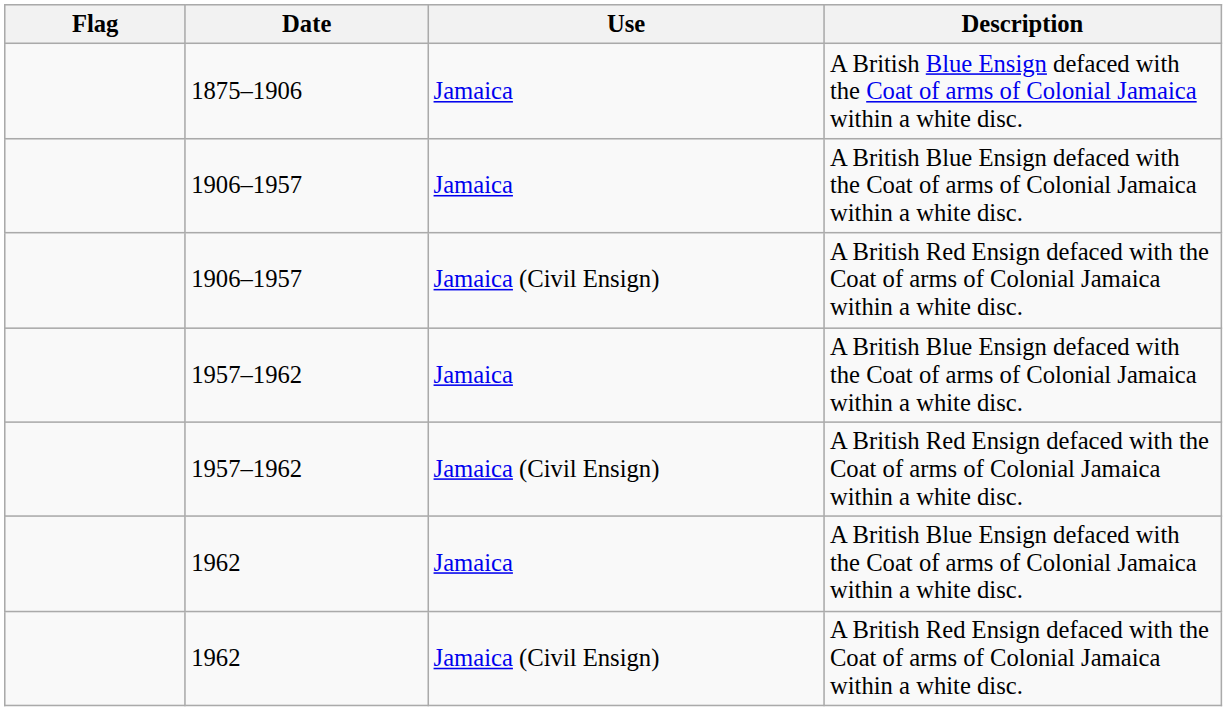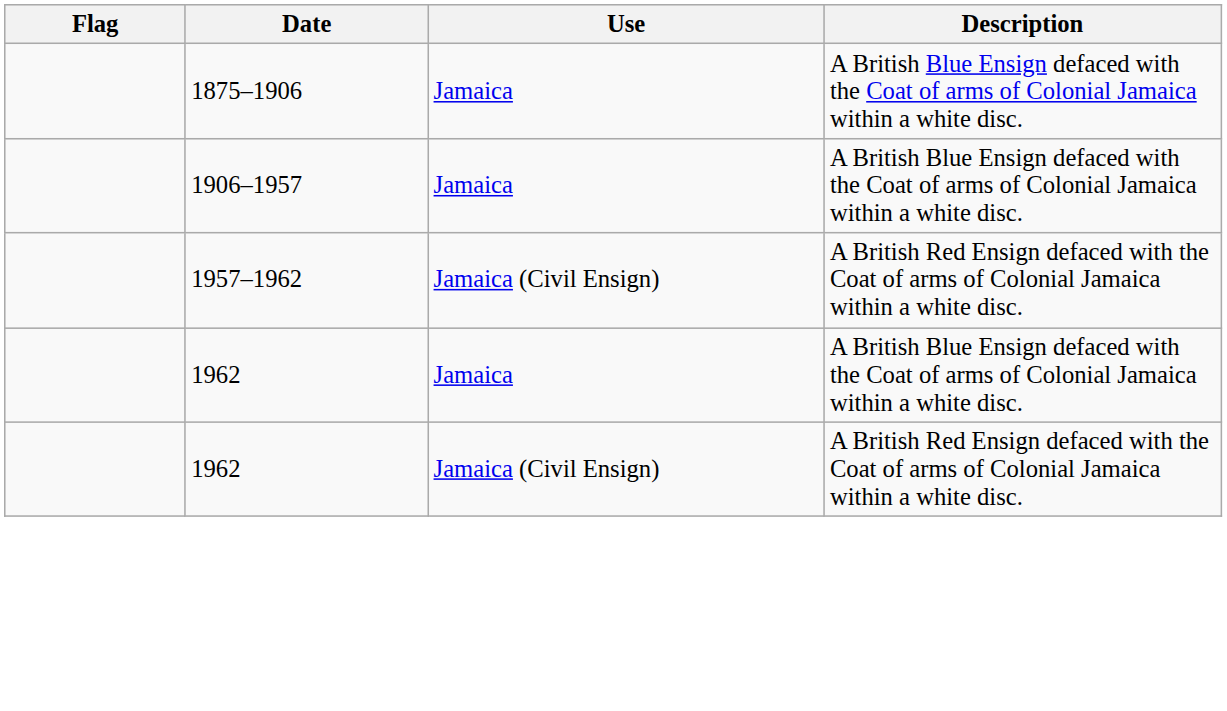- row: 1906–1957 | Jamaica (Civil Ensign) | A British Red Ensign defaced with the Coat of arms of Colonial Jamaica within a white disc.
- row: 1957–1962 | Jamaica | A British Blue Ensign defaced with the Coat of arms of Colonial Jamaica within a white disc.
